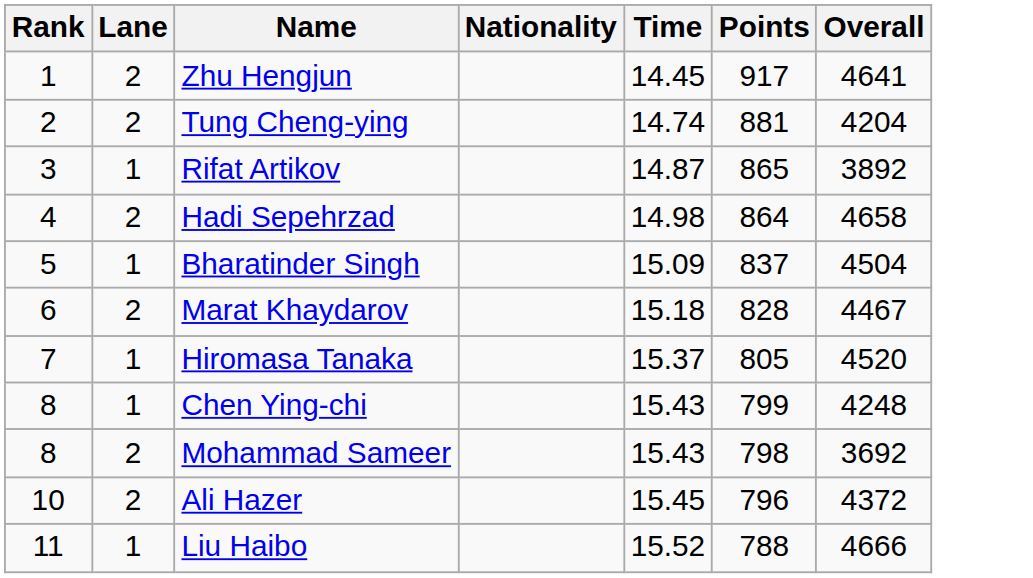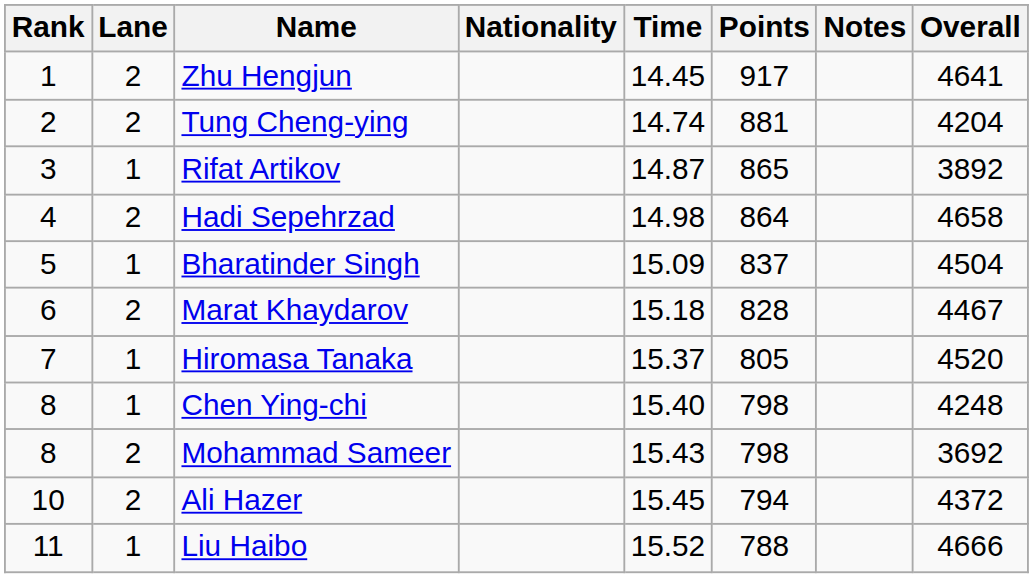+ column: Notes
Chen Ying-chi | Time: 15.43 -> 15.40
Chen Ying-chi | Points: 799 -> 798
Ali Hazer | Points: 796 -> 794
